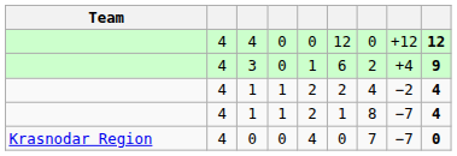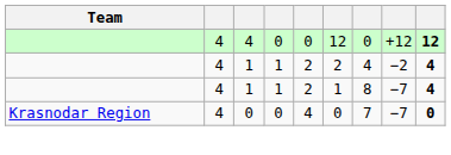- row: 4 | 3 | 0 | 1 | 6 | 2 | +4 | 9
